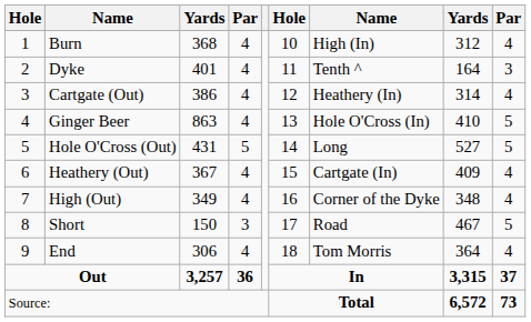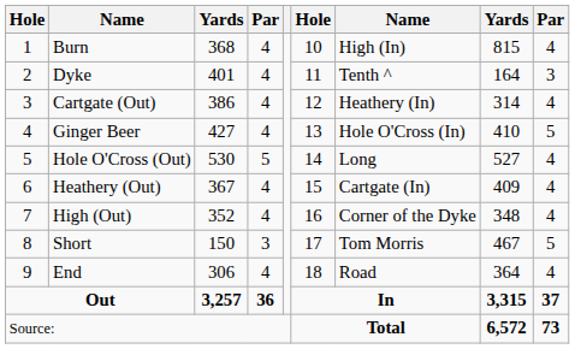Burn | column 8: 312 -> 815
Ginger Beer | column 3: 863 -> 427
Hole O'Cross (Out) | column 3: 431 -> 530
Hole O'Cross (Out) | column 9: 5 -> 4
High (Out) | column 3: 349 -> 352
Short | column 7: Road -> Tom Morris
End | column 7: Tom Morris -> Road
